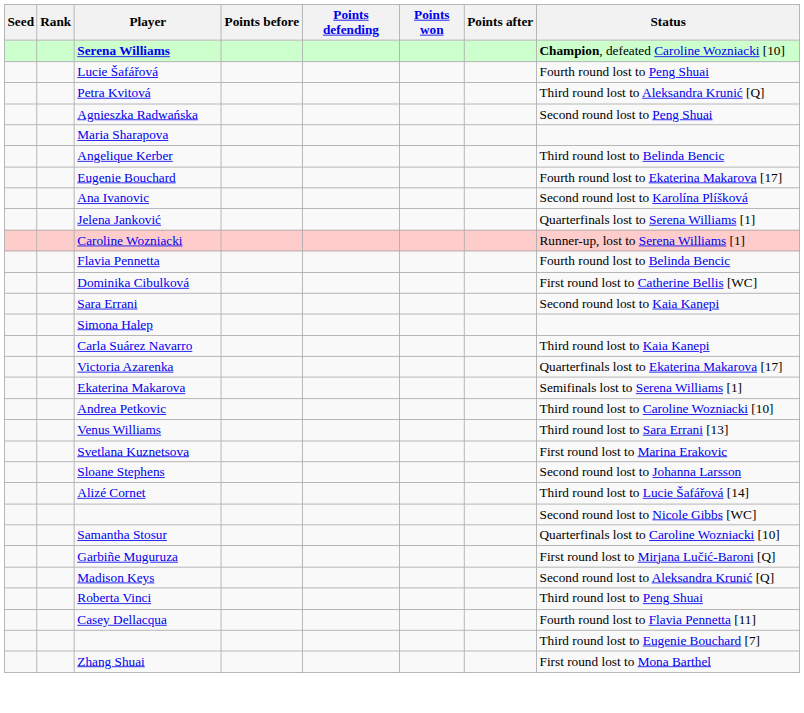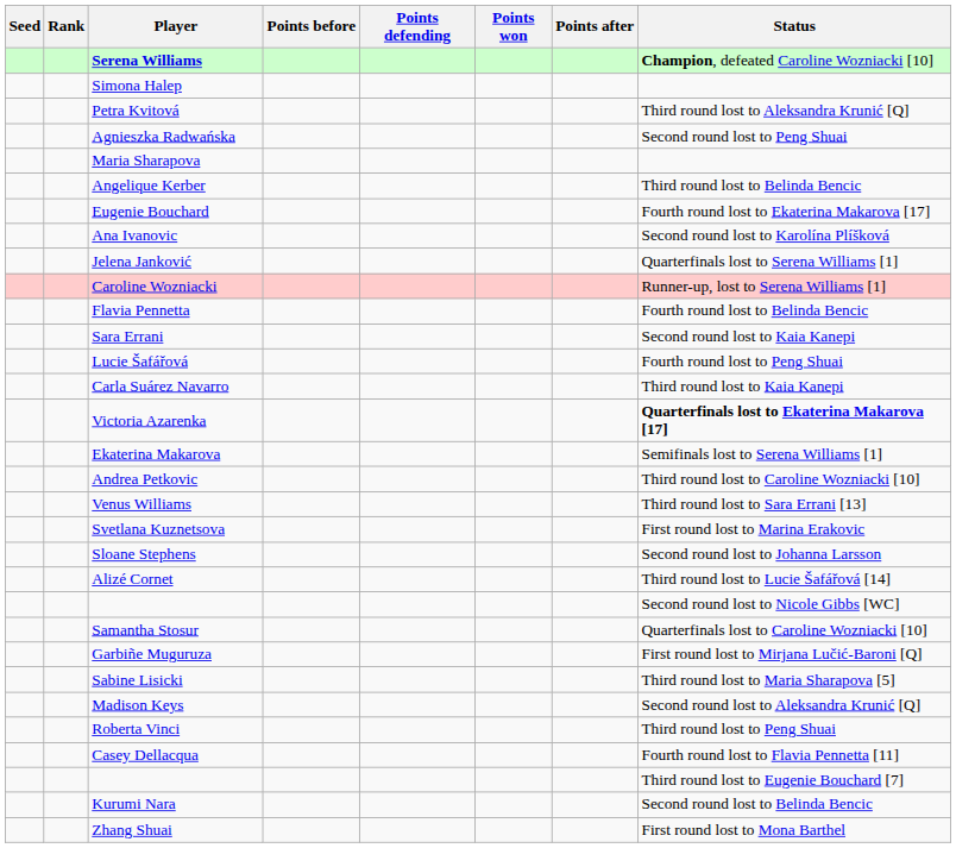rows swapped: Simona Halep <-> Lucie Šafářová
- row: Dominika Cibulková | First round lost to Catherine Bellis [WC]
Victoria Azarenka | Status: normal -> bold
+ row: Sabine Lisicki | Third round lost to Maria Sharapova [5]
+ row: Kurumi Nara | Second round lost to Belinda Bencic
